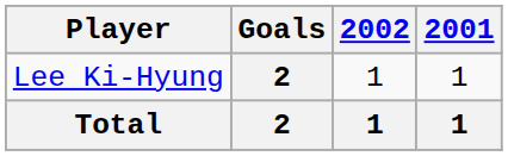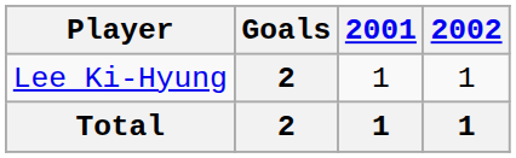columns swapped: 2001 <-> 2002
